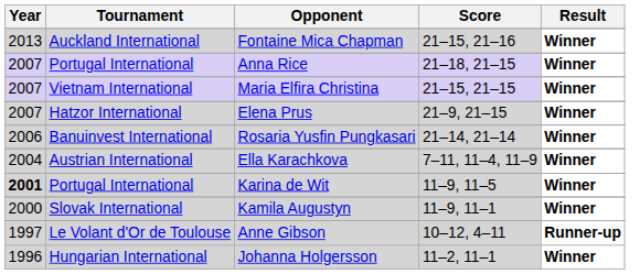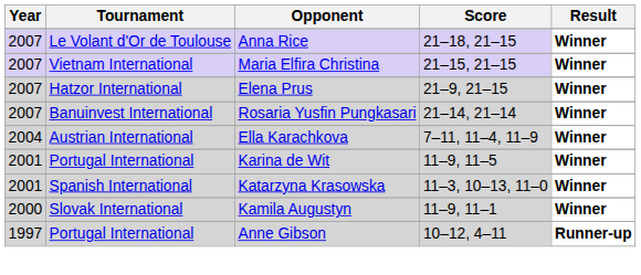- row: 2013 | Auckland International | Fontaine Mica Chapman | 21–15, 21–16 | Winner
Anna Rice | Tournament: Portugal International -> Le Volant d'Or de Toulouse
Rosaria Yusfin Pungkasari | Year: 2006 -> 2007
Karina de Wit | Year: bold -> normal
+ row: 2001 | Spanish International | Katarzyna Krasowska | 11–3, 10–13, 11–0 | Winner
Anne Gibson | Tournament: Le Volant d'Or de Toulouse -> Portugal International
- row: 1996 | Hungarian International | Johanna Holgersson | 11–2, 11–1 | Winner
